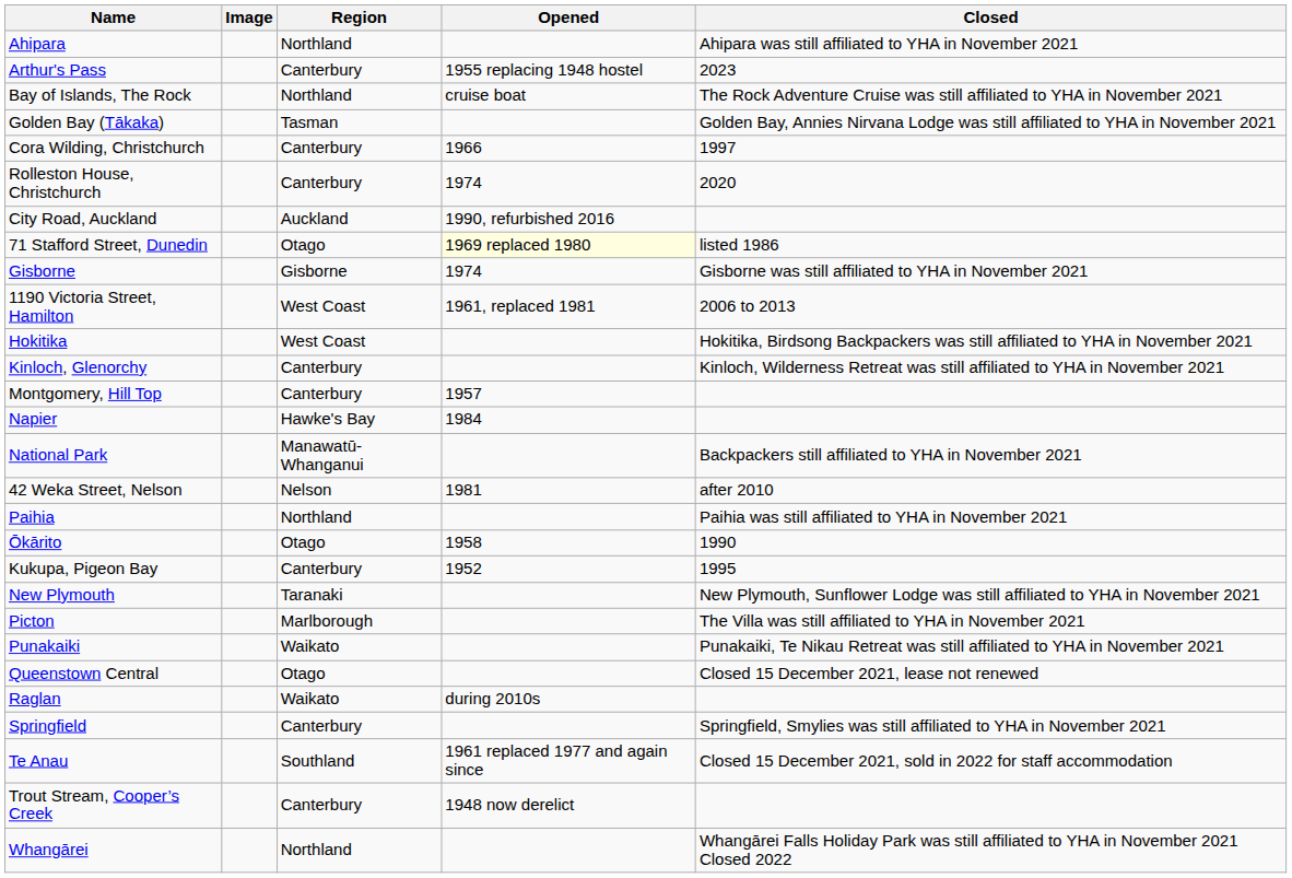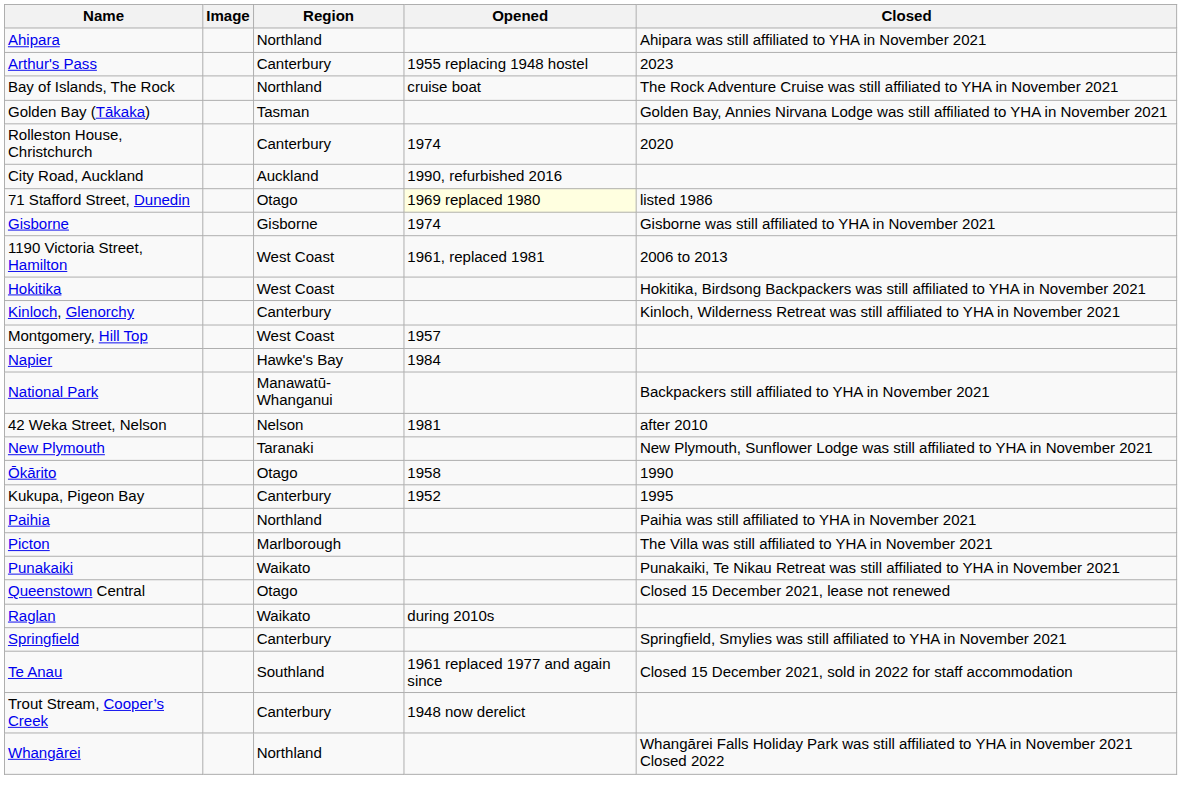- row: Cora Wilding, Christchurch | Canterbury | 1966 | 1997
Montgomery, Hill Top | Region: Canterbury -> West Coast
rows swapped: New Plymouth <-> Paihia
